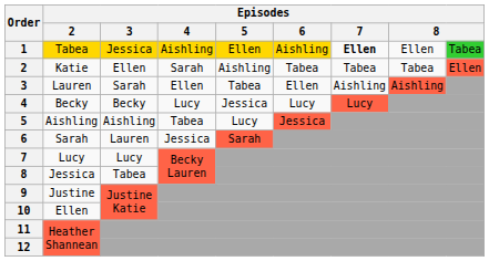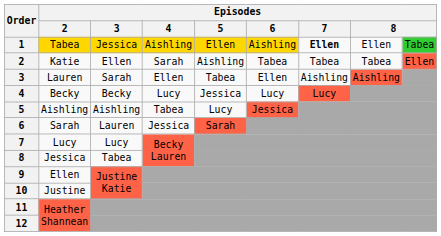9 | Episodes / 2: Justine -> Ellen
10 | Episodes / 2: Ellen -> Justine
